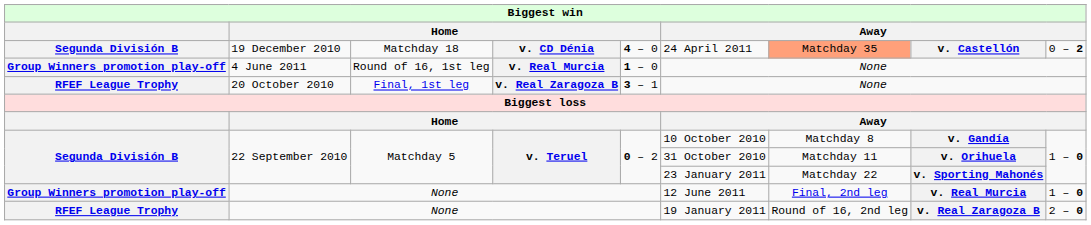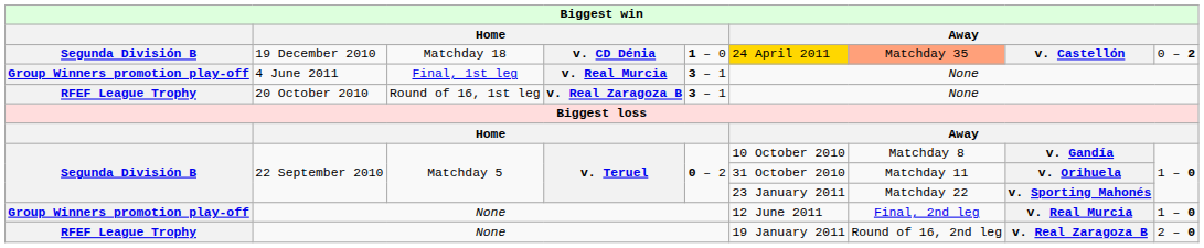19 December 2010 | column 5: 4 – 0 -> 1 – 0
19 December 2010 | column 6: no background -> gold background
4 June 2011 | column 3: Round of 16, 1st leg -> Final, 1st leg
4 June 2011 | column 5: 1 – 0 -> 3 – 1
20 October 2010 | column 3: Final, 1st leg -> Round of 16, 1st leg
